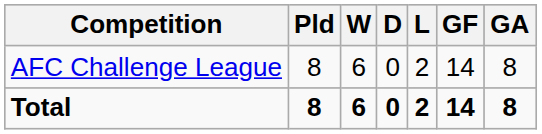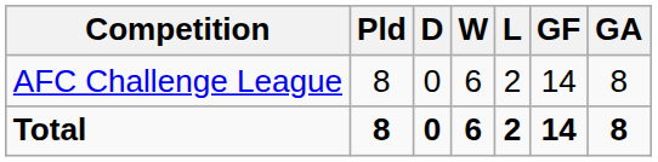columns swapped: W <-> D
